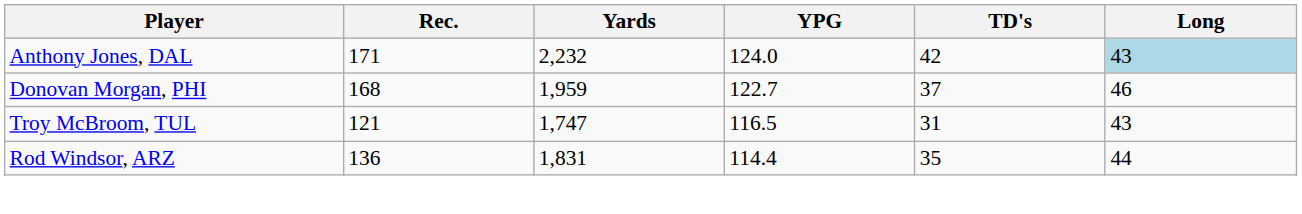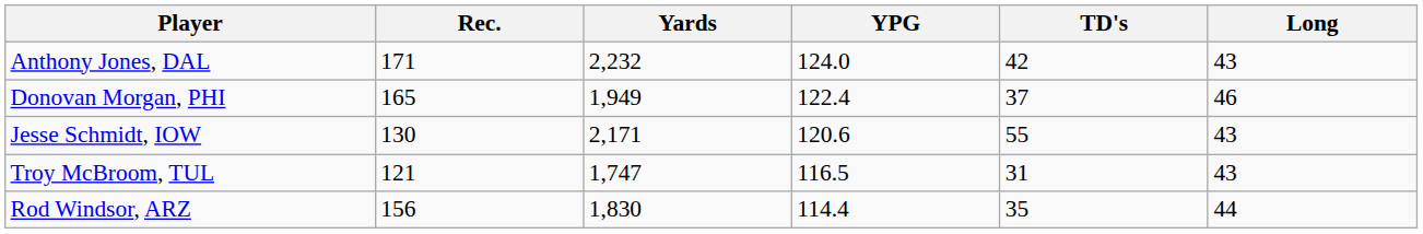Anthony Jones, DAL | Long: lightblue background -> no background
Donovan Morgan, PHI | Rec.: 168 -> 165
Donovan Morgan, PHI | Yards: 1,959 -> 1,949
Donovan Morgan, PHI | YPG: 122.7 -> 122.4
+ row: Jesse Schmidt, IOW | 130 | 2,171 | 120.6 | 55 | 43
Rod Windsor, ARZ | Rec.: 136 -> 156
Rod Windsor, ARZ | Yards: 1,831 -> 1,830
